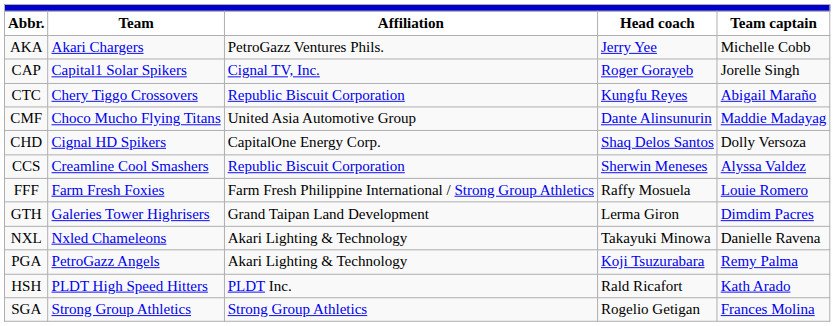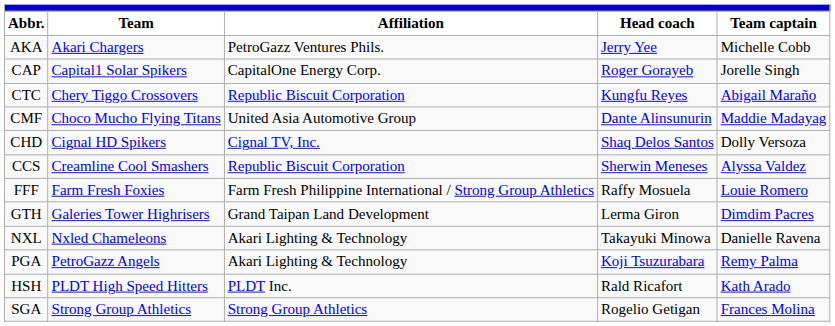CAP | Affiliation: Cignal TV, Inc. -> CapitalOne Energy Corp.
CHD | Affiliation: CapitalOne Energy Corp. -> Cignal TV, Inc.
